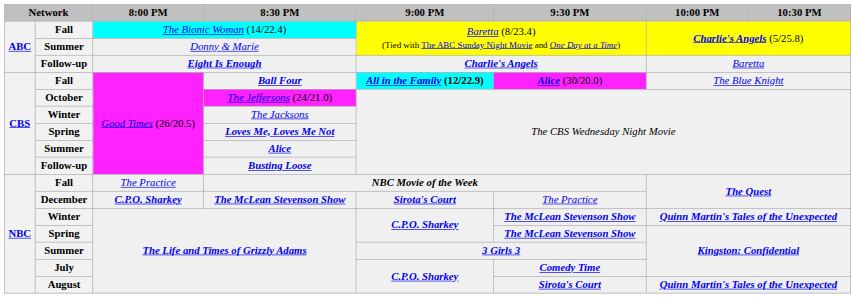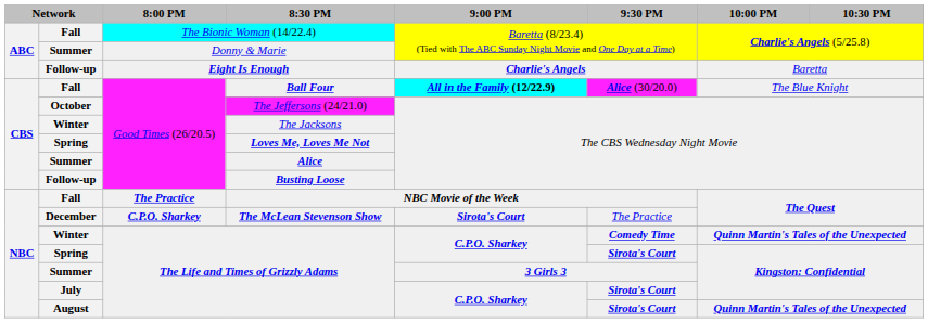NBC Movie of the Week | 8:00 PM: normal -> bold
Winter / The Life and Times of Grizzly Adams | 9:30 PM: The McLean Stevenson Show -> Comedy Time
Spring / The Life and Times of Grizzly Adams | 9:30 PM: The McLean Stevenson Show -> Sirota's Court
July / The Life and Times of Grizzly Adams | 9:30 PM: Comedy Time -> Sirota's Court
